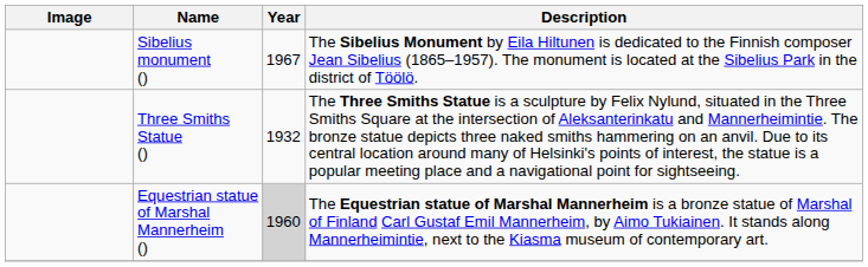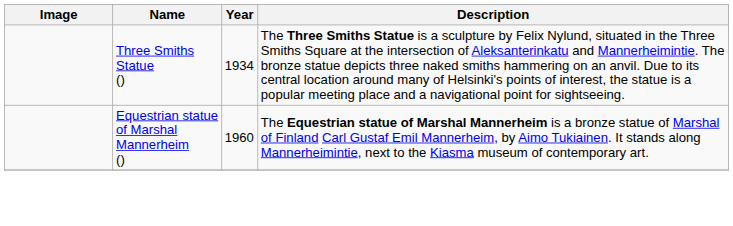- row: Sibelius monument () | 1967 | The Sibelius Monument by Eila Hiltunen is dedicated to the Finnish composer Jean Sibelius (1865–1957). The monument is located at the Sibelius Park in the district of Töölö.
Three Smiths Statue () | Year: 1932 -> 1934
Equestrian statue of Marshal Mannerheim () | Year: lightgrey background -> no background
